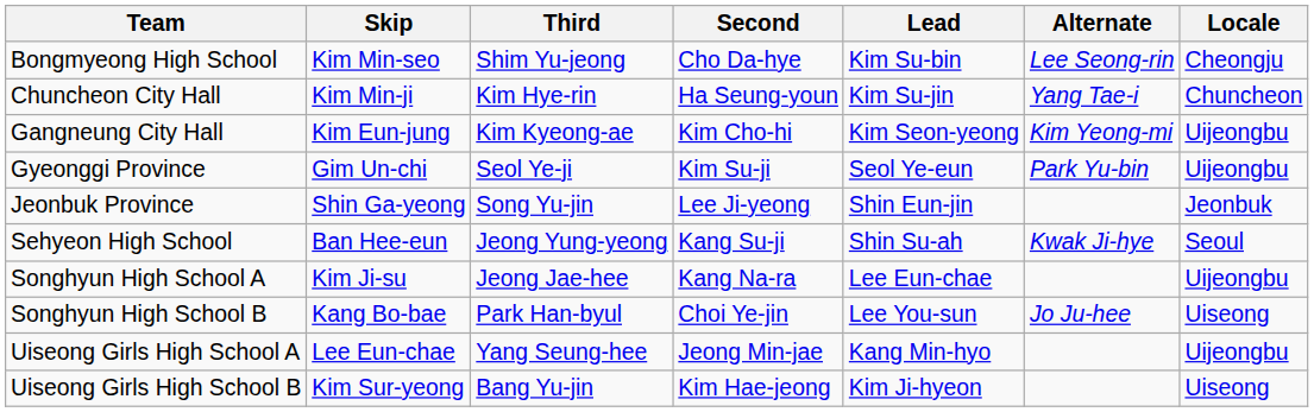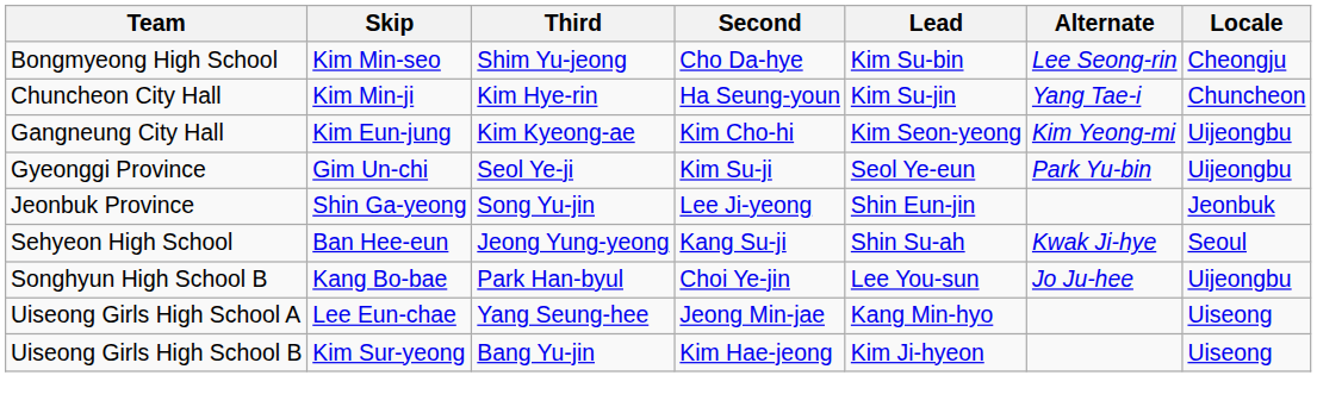- row: Songhyun High School A | Kim Ji-su | Jeong Jae-hee | Kang Na-ra | Lee Eun-chae | Uijeongbu
Songhyun High School B | Locale: Uiseong -> Uijeongbu
Uiseong Girls High School A | Locale: Uijeongbu -> Uiseong
